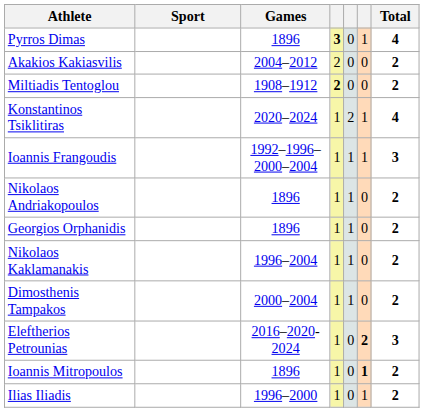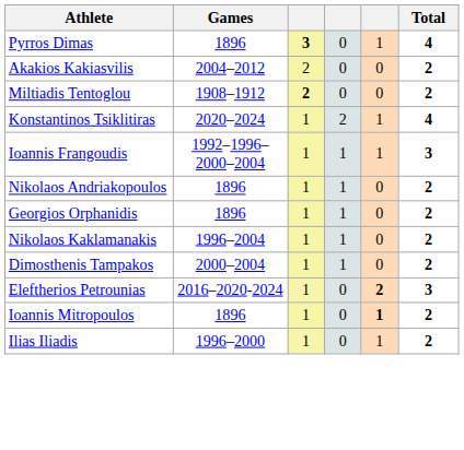- column: Sport
